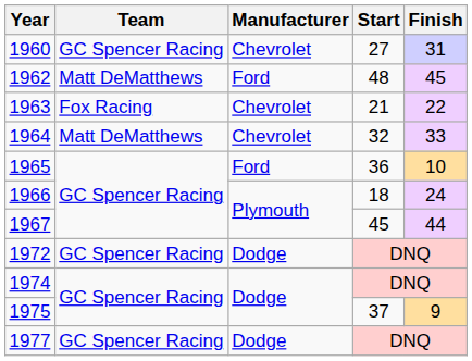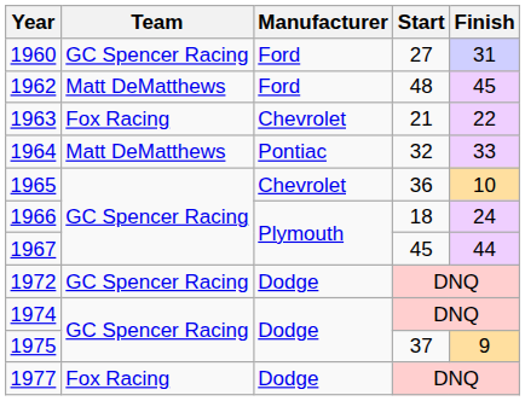1960 | Manufacturer: Chevrolet -> Ford
1964 | Manufacturer: Chevrolet -> Pontiac
1965 | Manufacturer: Ford -> Chevrolet
1977 | Team: GC Spencer Racing -> Fox Racing
